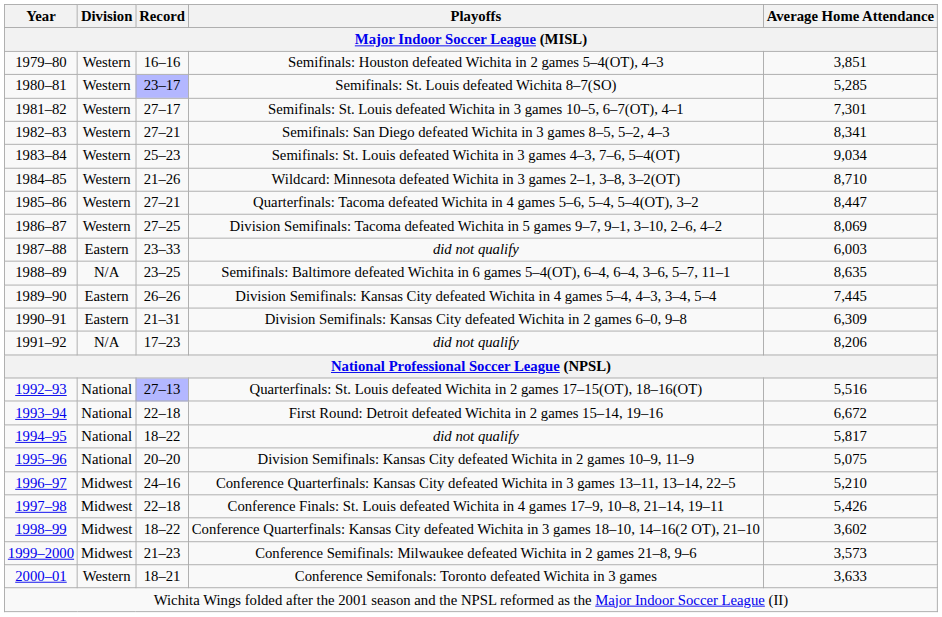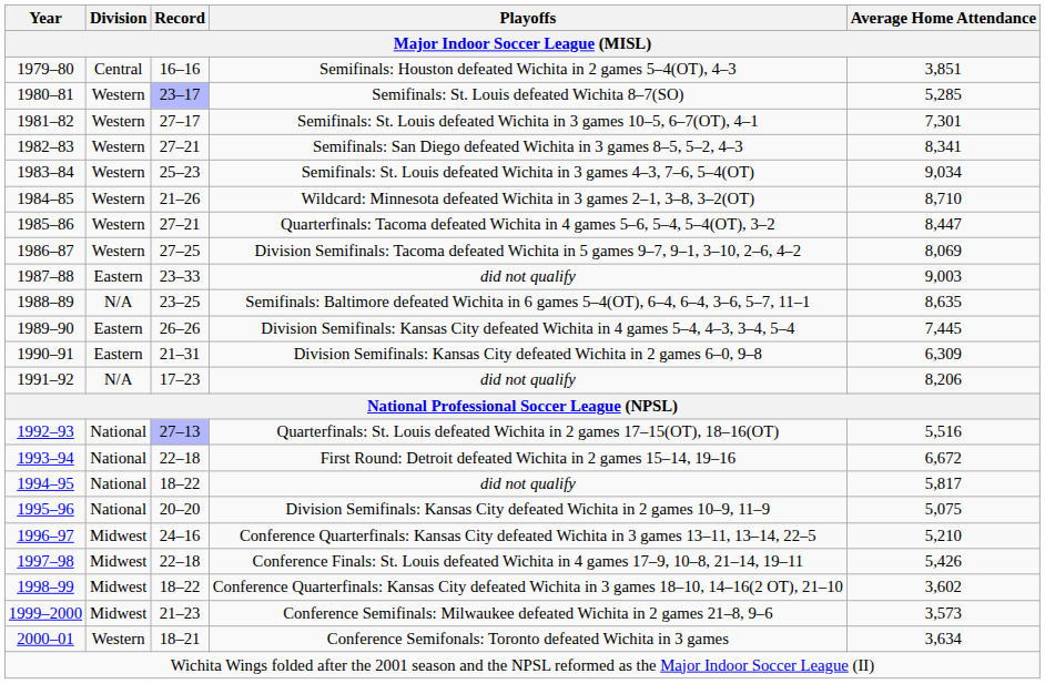Semifinals: Houston defeated Wichita in 2 games 5–4(OT), 4–3 | Division: Western -> Central
1987–88 / did not qualify | Average Home Attendance: 6,003 -> 9,003
Conference Semifonals: Toronto defeated Wichita in 3 games | Average Home Attendance: 3,633 -> 3,634
